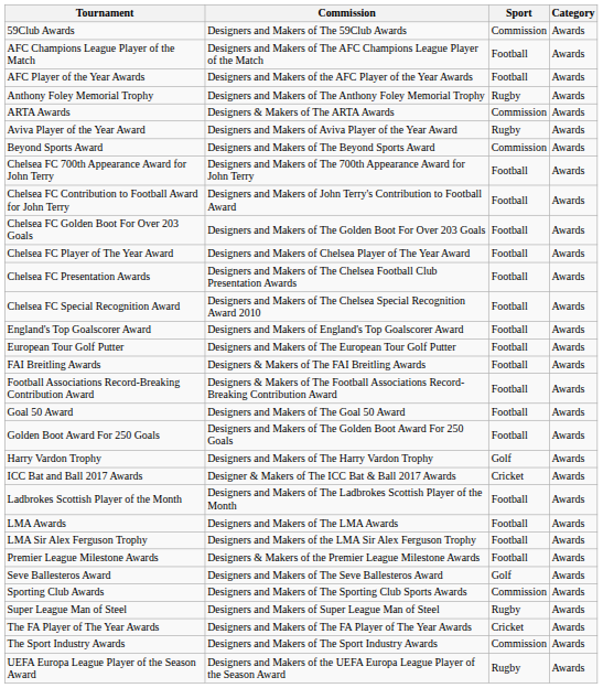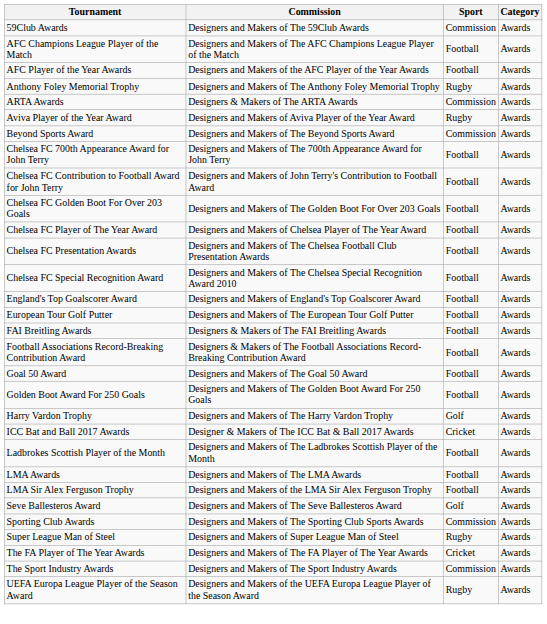- row: Premier League Milestone Awards | Designers & Makers of the Premier League Milestone Awards | Football | Awards
